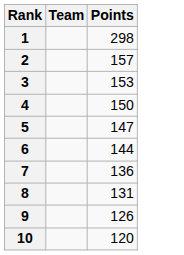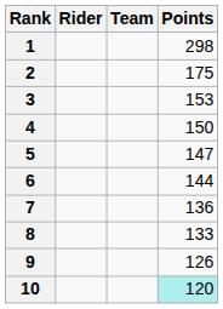+ column: Rider
2 | Points: 157 -> 175
8 | Points: 131 -> 133
10 | Points: no background -> paleturquoise background
